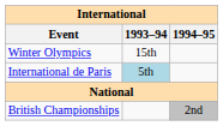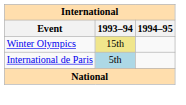Winter Olympics | 1993–94: no background -> khaki background
- row: British Championships | 2nd
